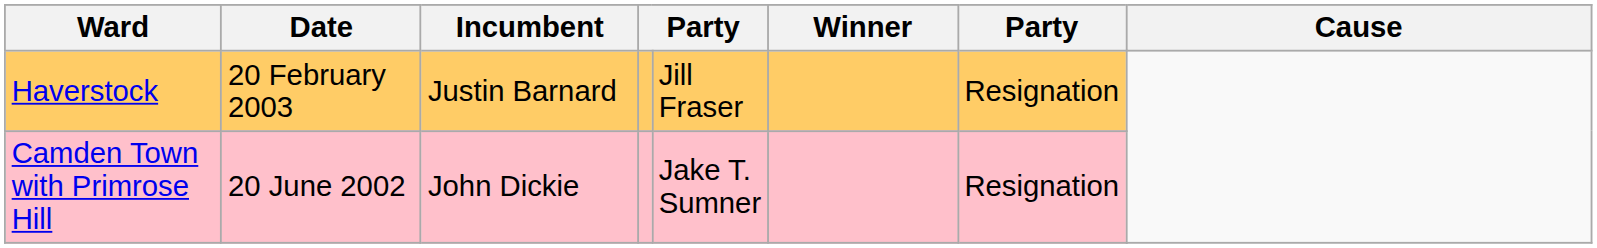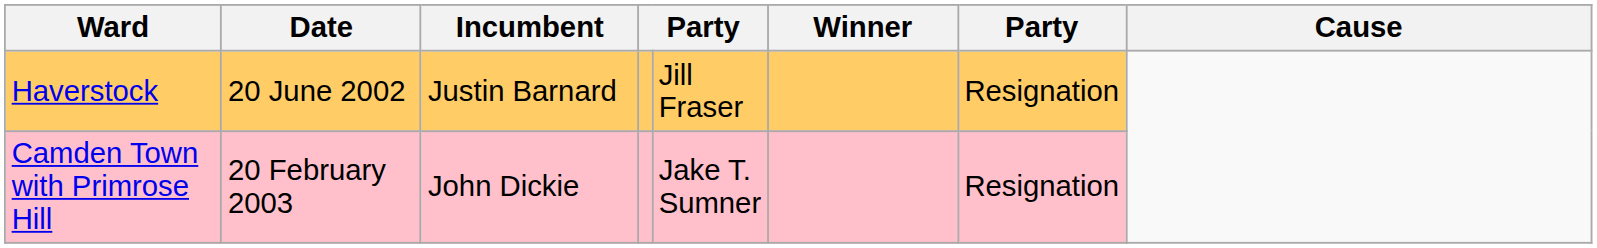Haverstock | Date: 20 February 2003 -> 20 June 2002
Camden Town with Primrose Hill | Date: 20 June 2002 -> 20 February 2003
